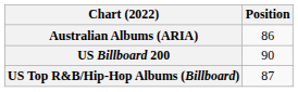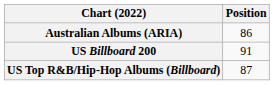US Billboard 200 | Position: 90 -> 91
